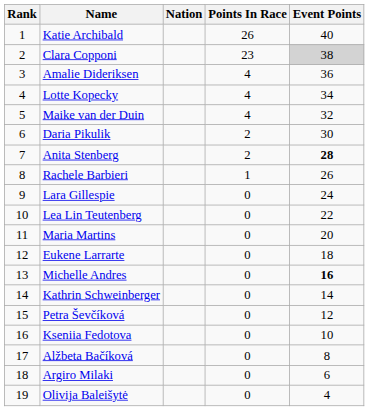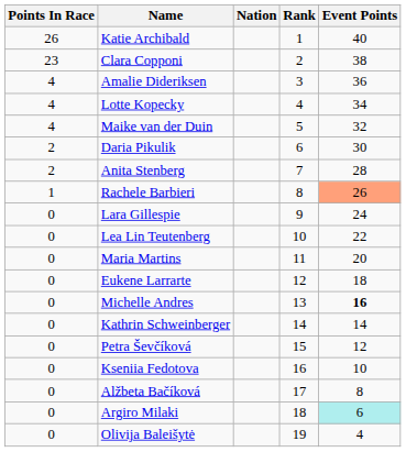columns swapped: Rank <-> Points In Race
Clara Copponi | Event Points: lightgrey background -> no background
Anita Stenberg | Event Points: bold -> normal
Rachele Barbieri | Event Points: no background -> lightsalmon background
Argiro Milaki | Event Points: no background -> paleturquoise background
